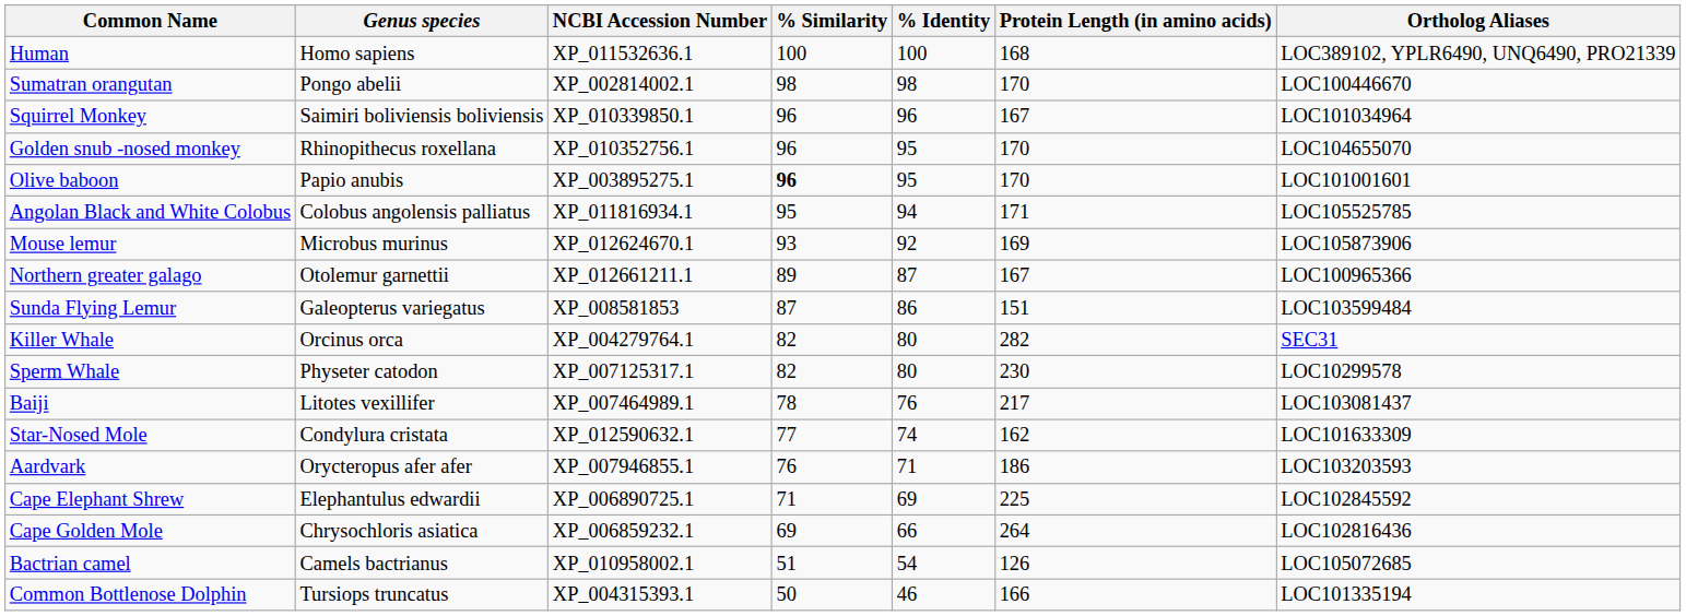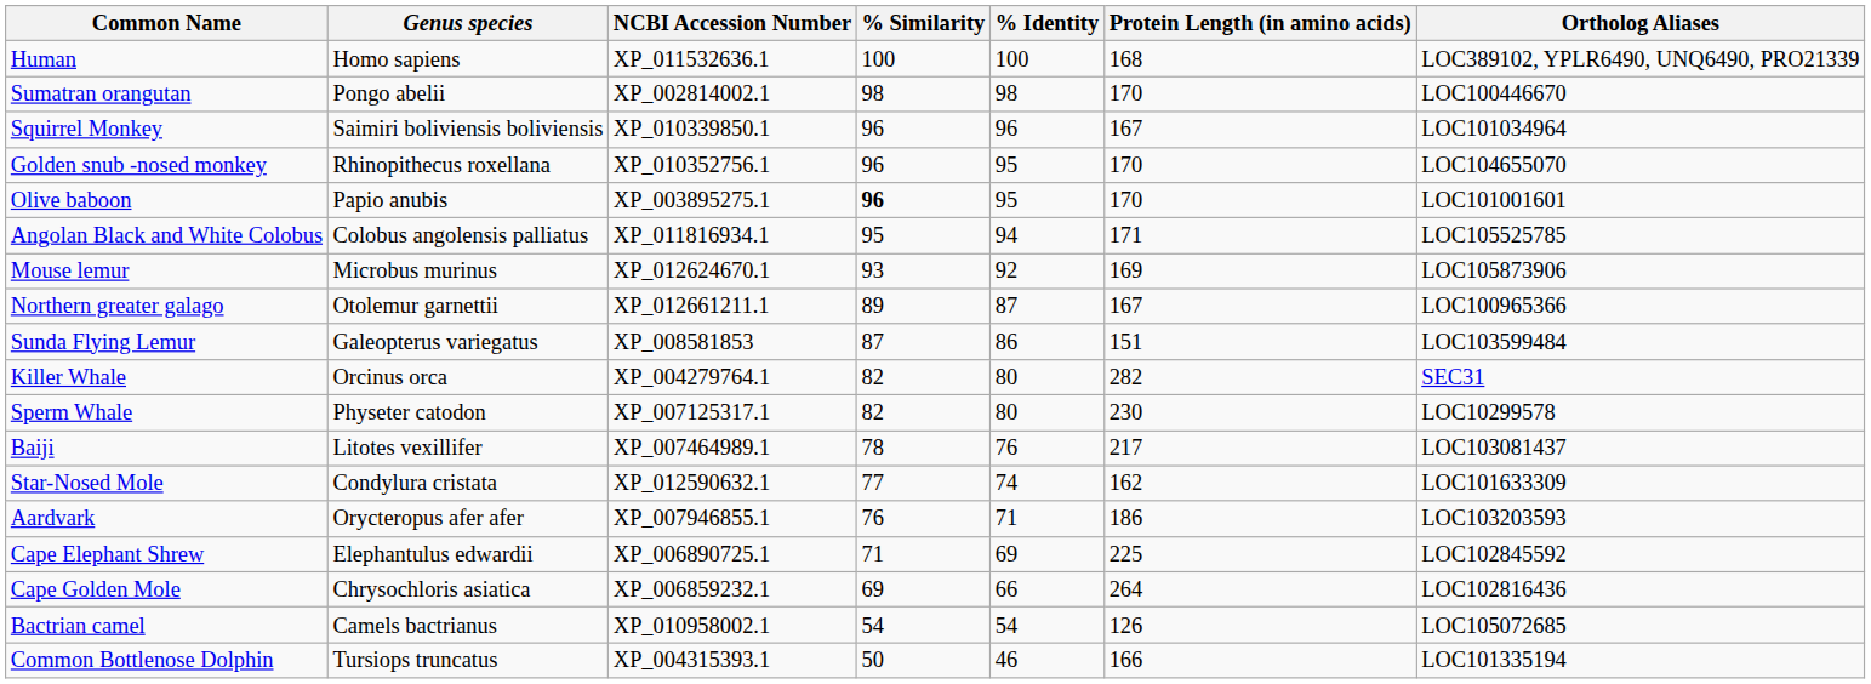Bactrian camel | % Similarity: 51 -> 54
